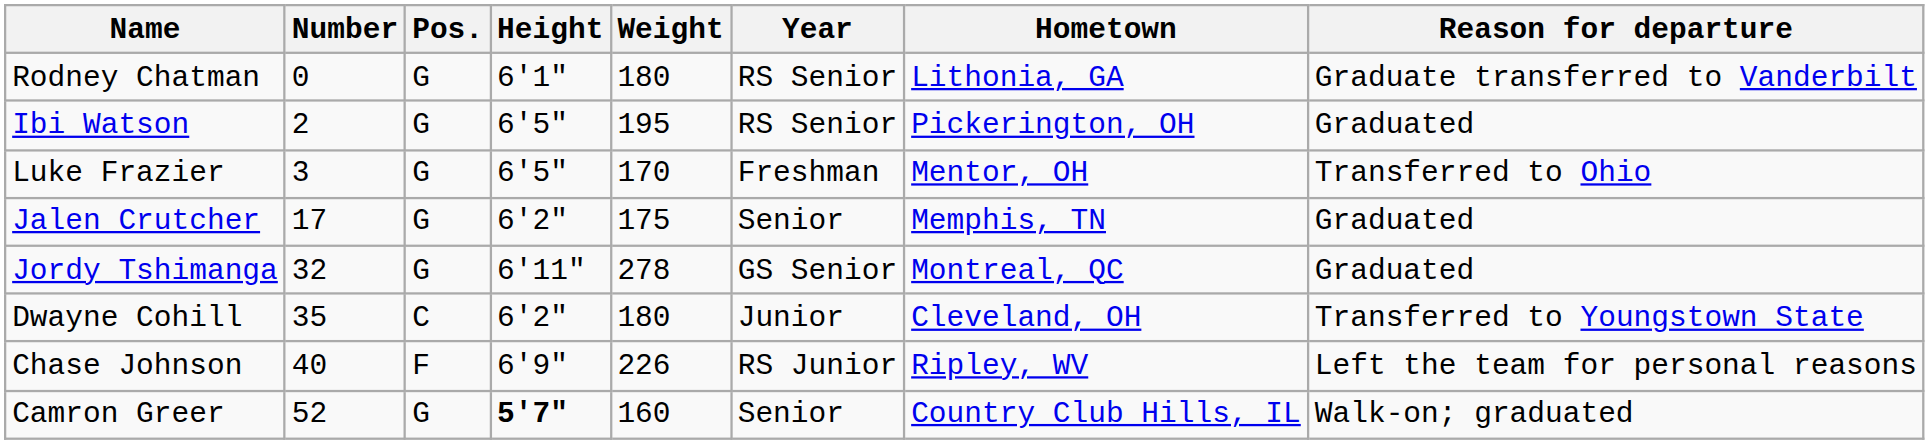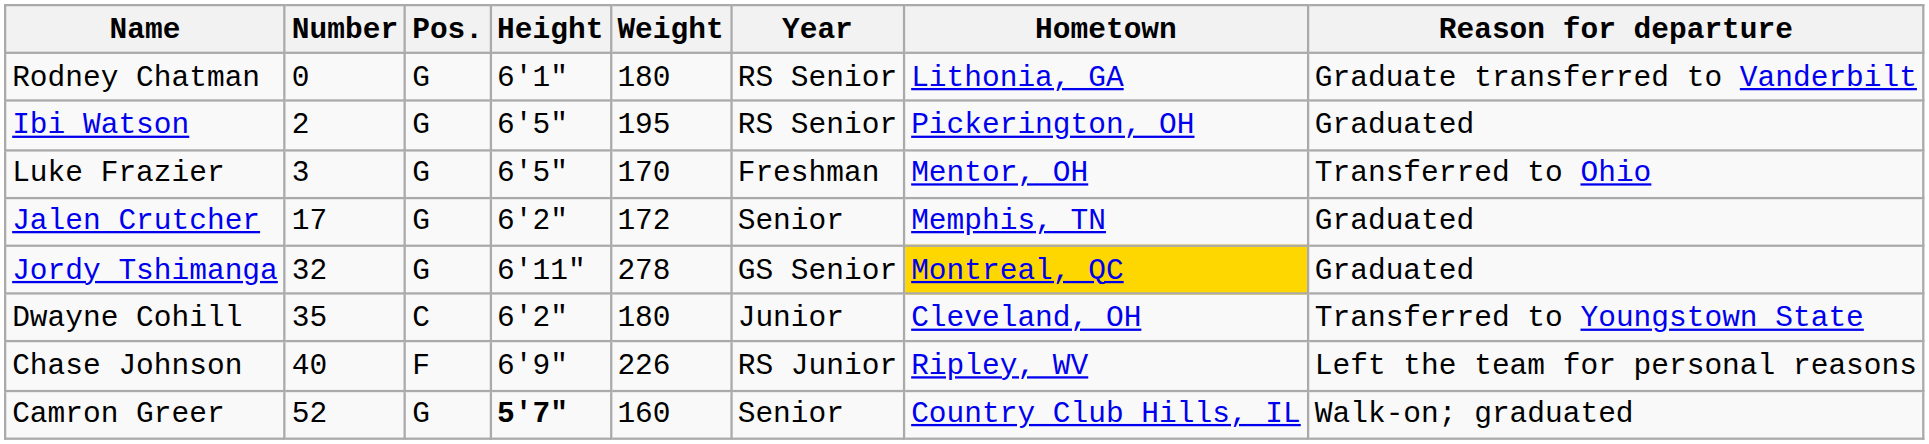Jalen Crutcher | Weight: 175 -> 172
Jordy Tshimanga | Hometown: no background -> gold background
